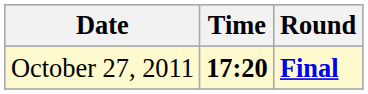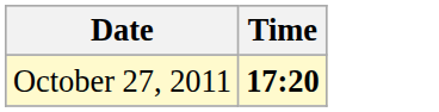- column: Round | Final
